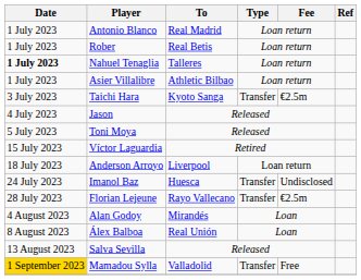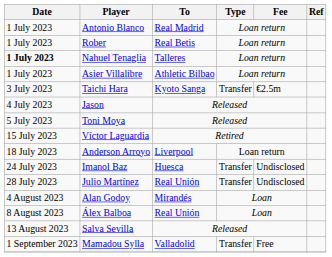- row: 28 July 2023 | Florian Lejeune | Rayo Vallecano | Transfer | €2.5m
+ row: 28 July 2023 | Julio Martínez | Real Unión | Transfer | Undisclosed
Mamadou Sylla | Date: gold background -> no background
